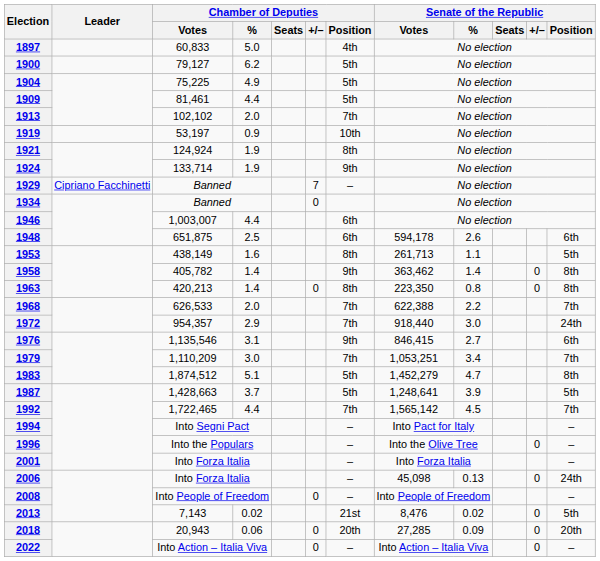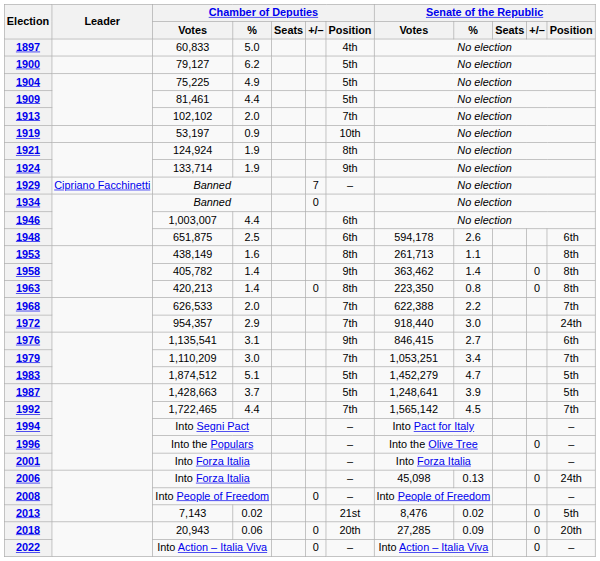1953 | Senate of the Republic / Position: 5th -> 8th
1976 | Chamber of Deputies / Votes: 1,135,546 -> 1,135,541
1983 | Senate of the Republic / Position: 8th -> 5th
